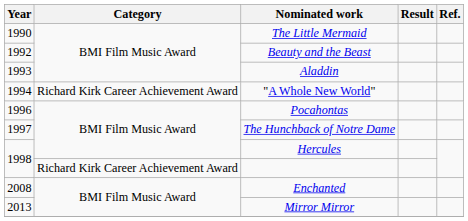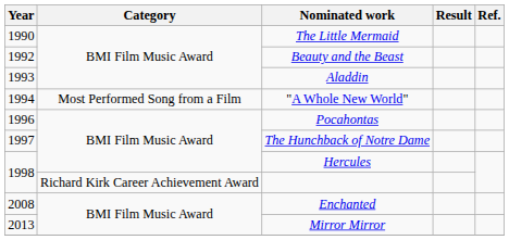"A Whole New World" | Category: Richard Kirk Career Achievement Award -> Most Performed Song from a Film
